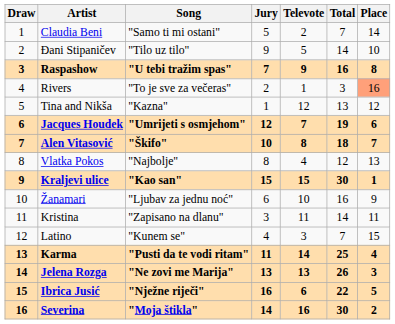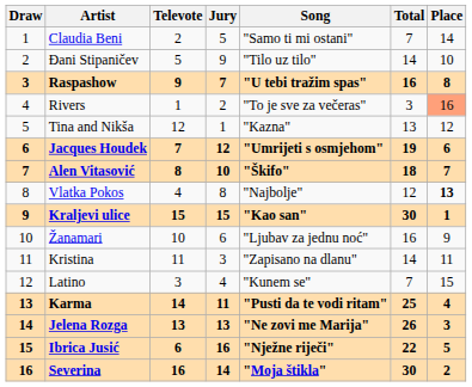columns swapped: Song <-> Televote
Vlatka Pokos | Place: normal -> bold
